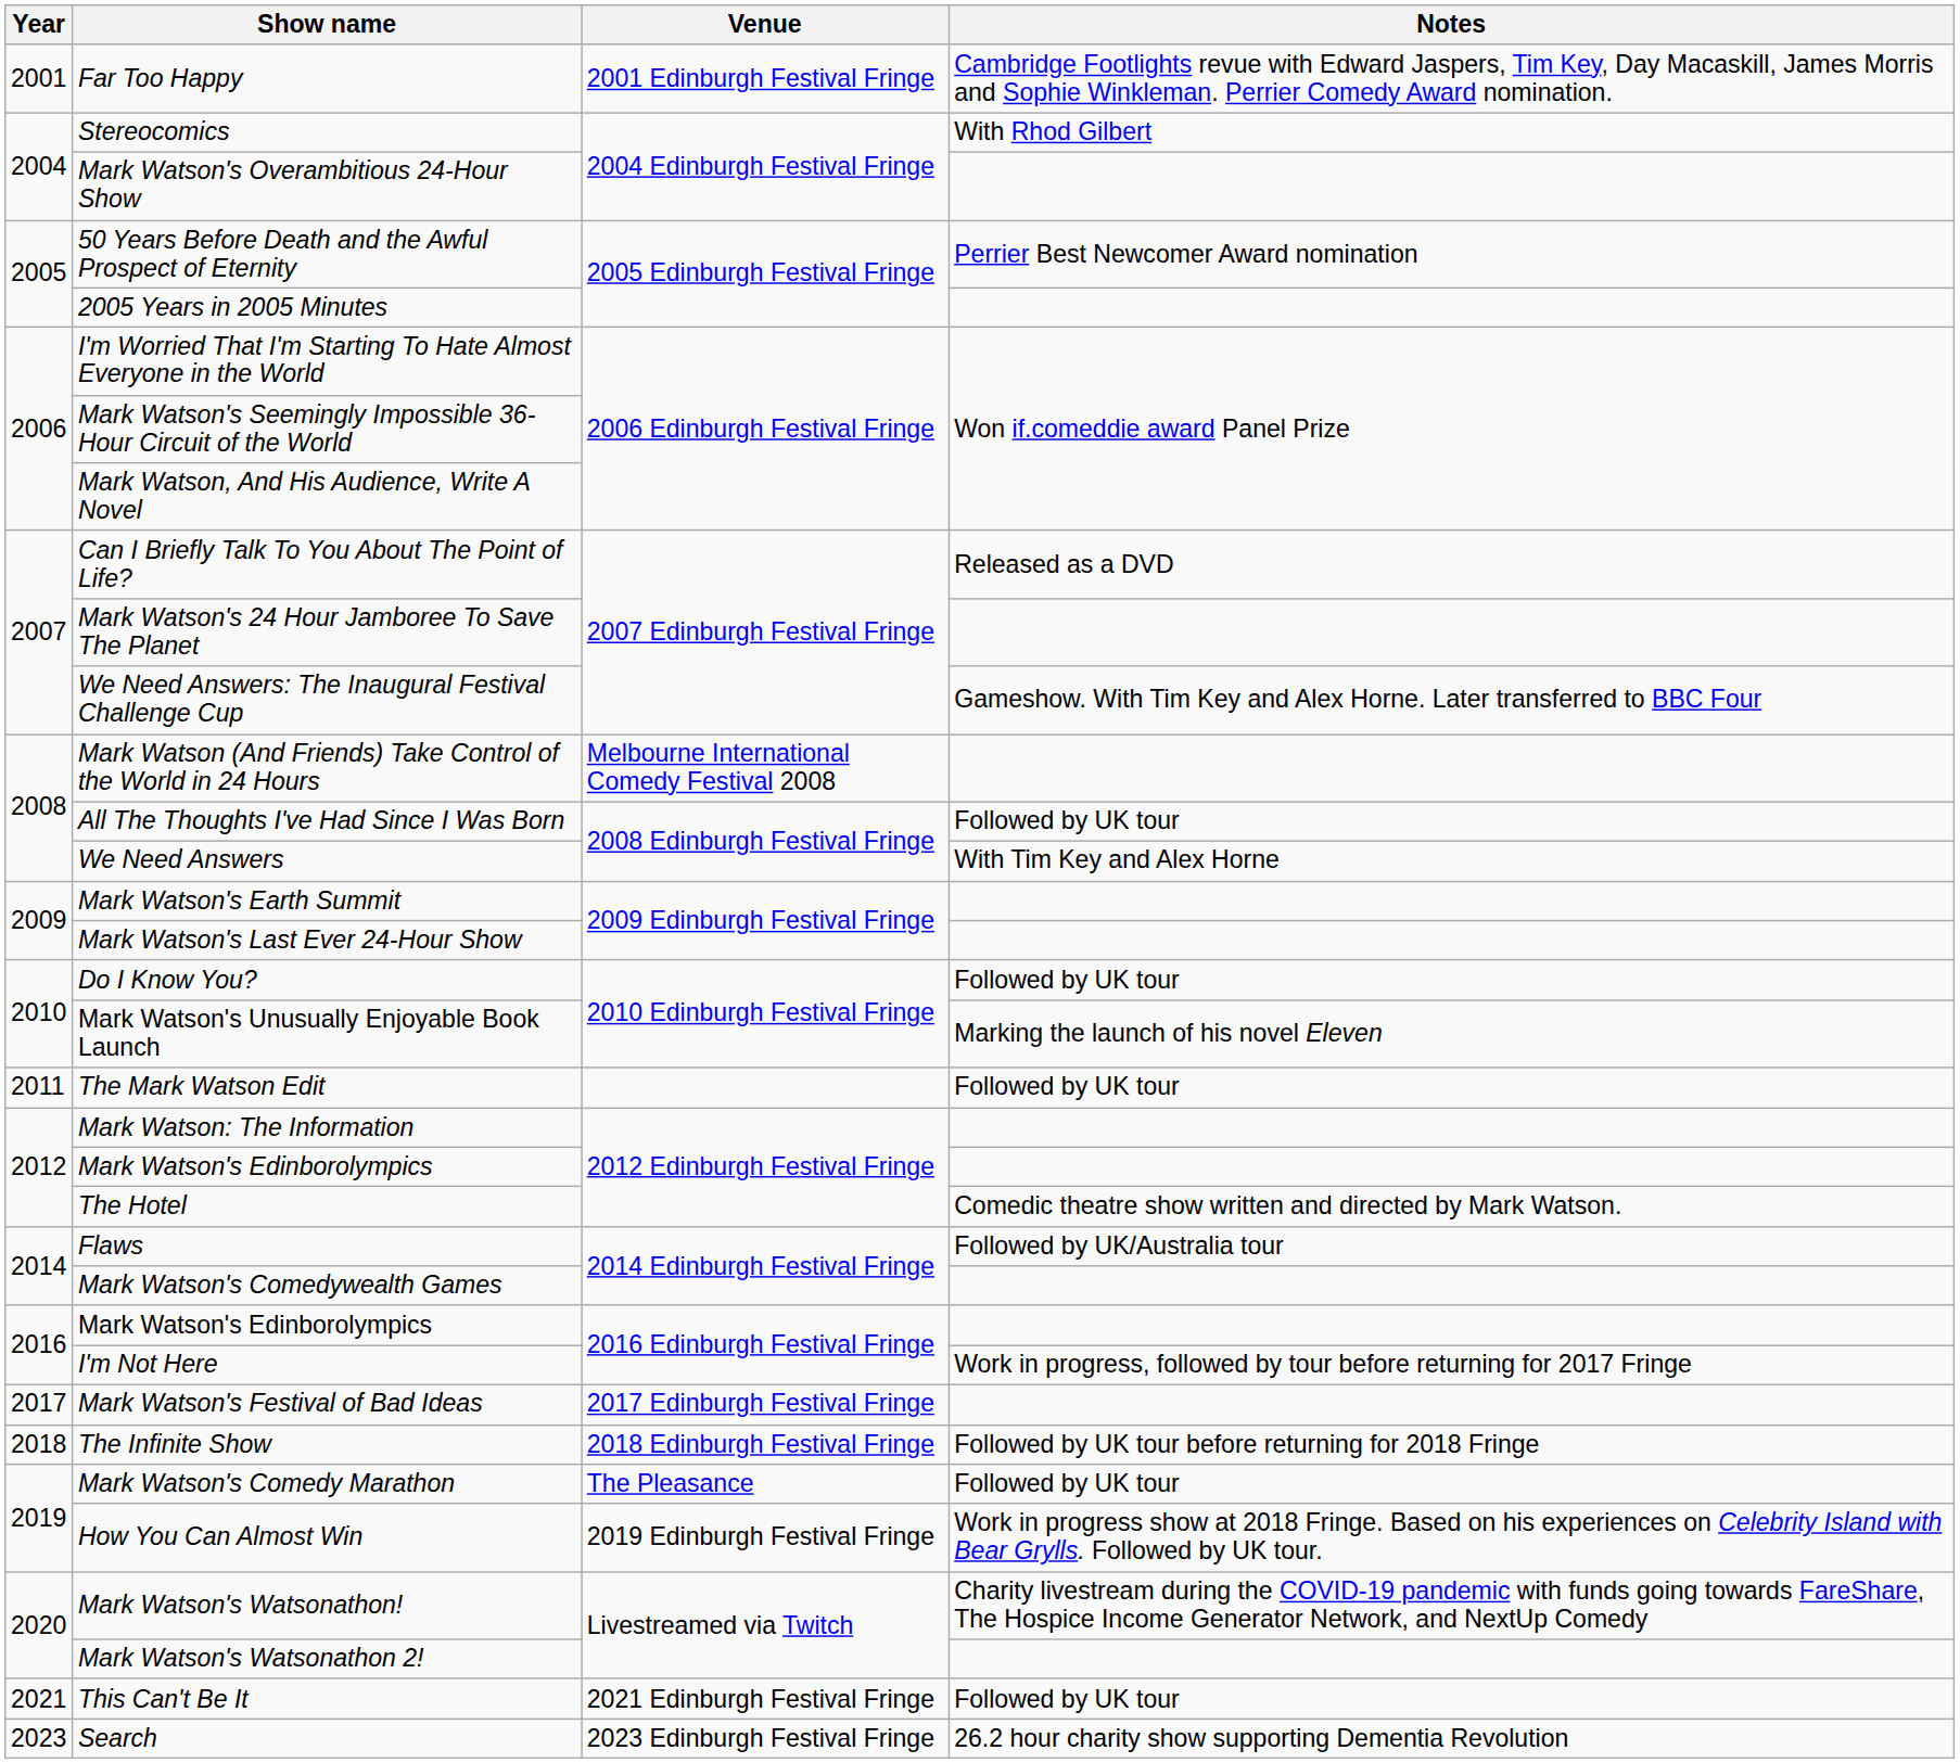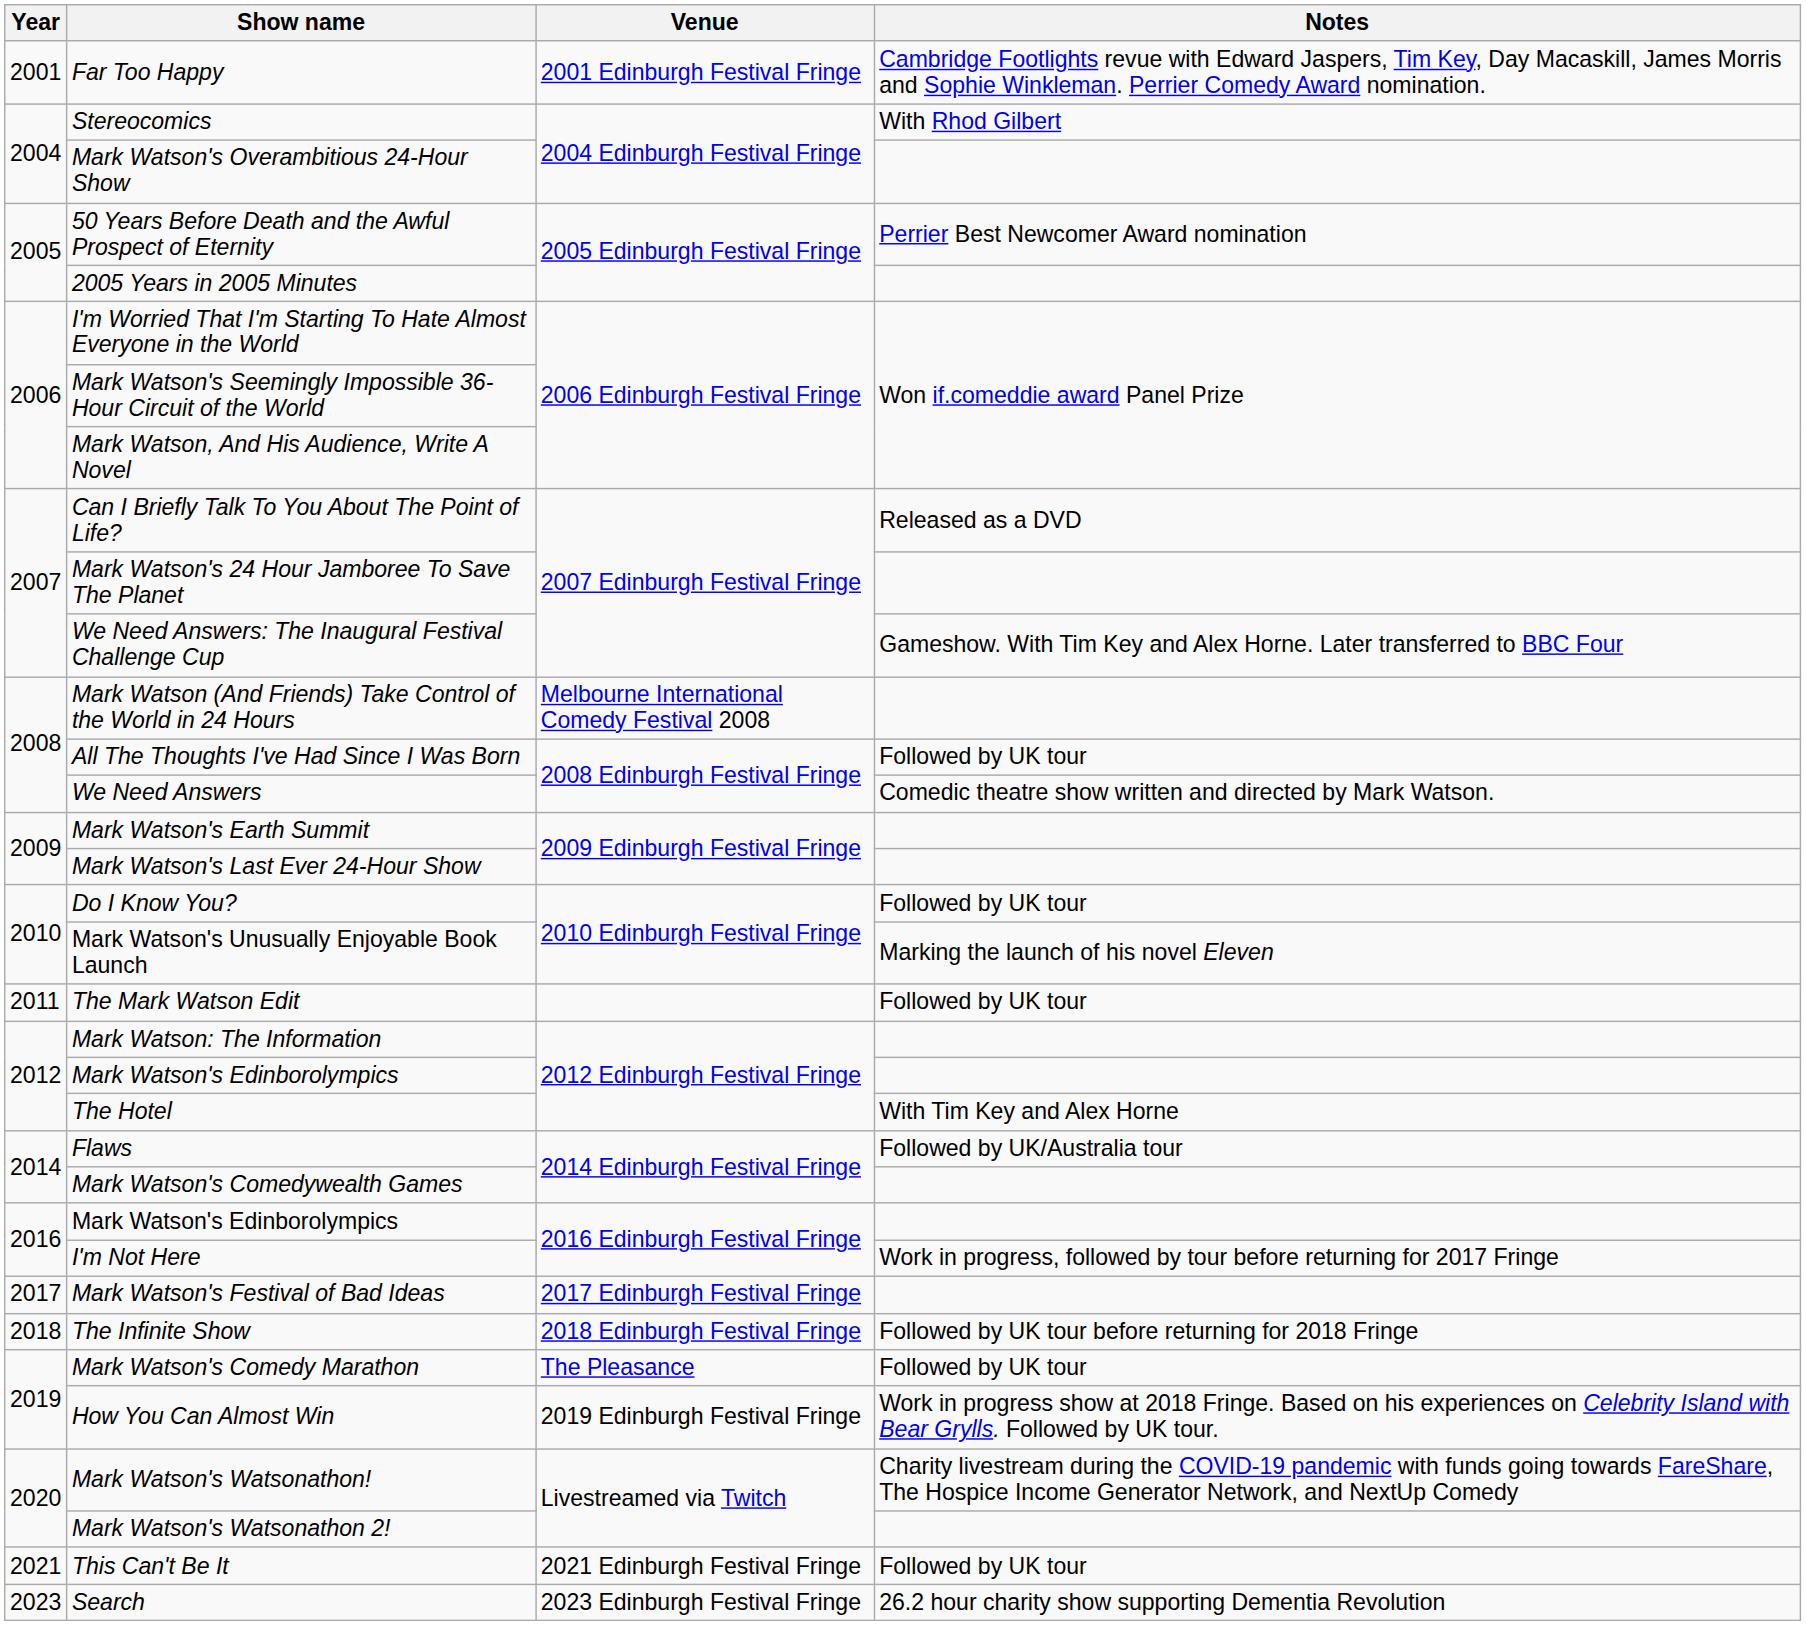We Need Answers | Notes: With Tim Key and Alex Horne -> Comedic theatre show written and directed by Mark Watson.
The Hotel | Notes: Comedic theatre show written and directed by Mark Watson. -> With Tim Key and Alex Horne
